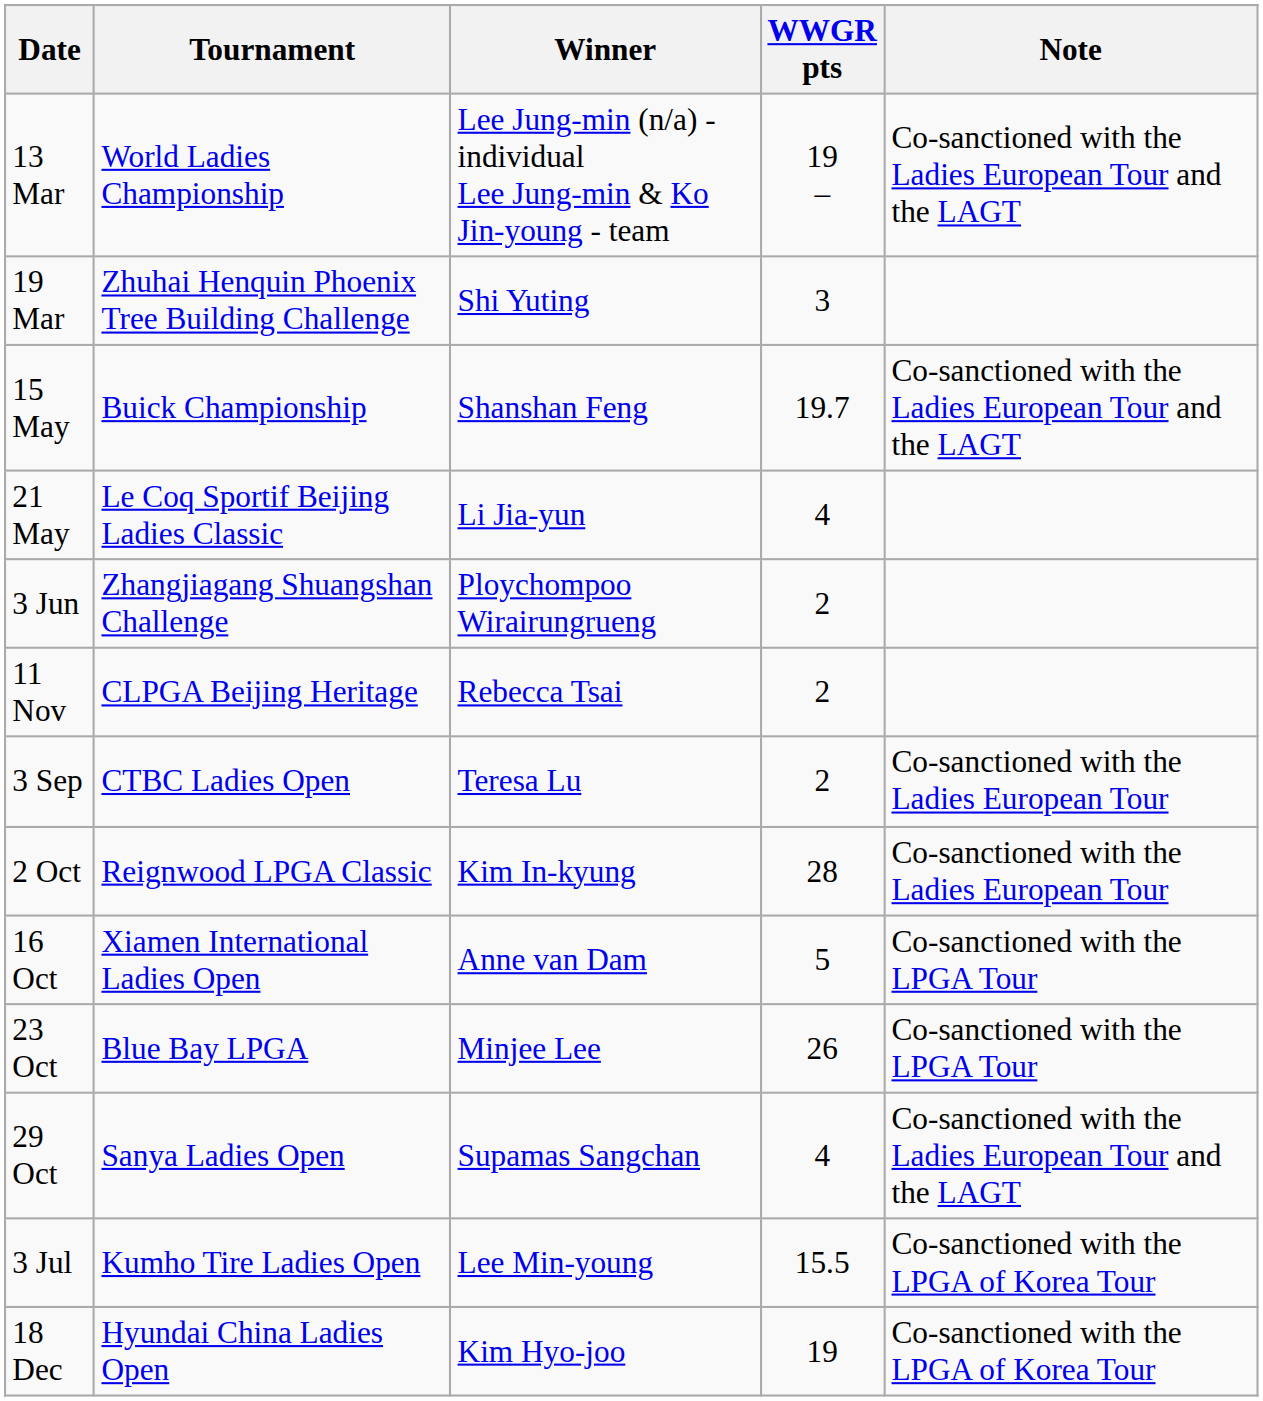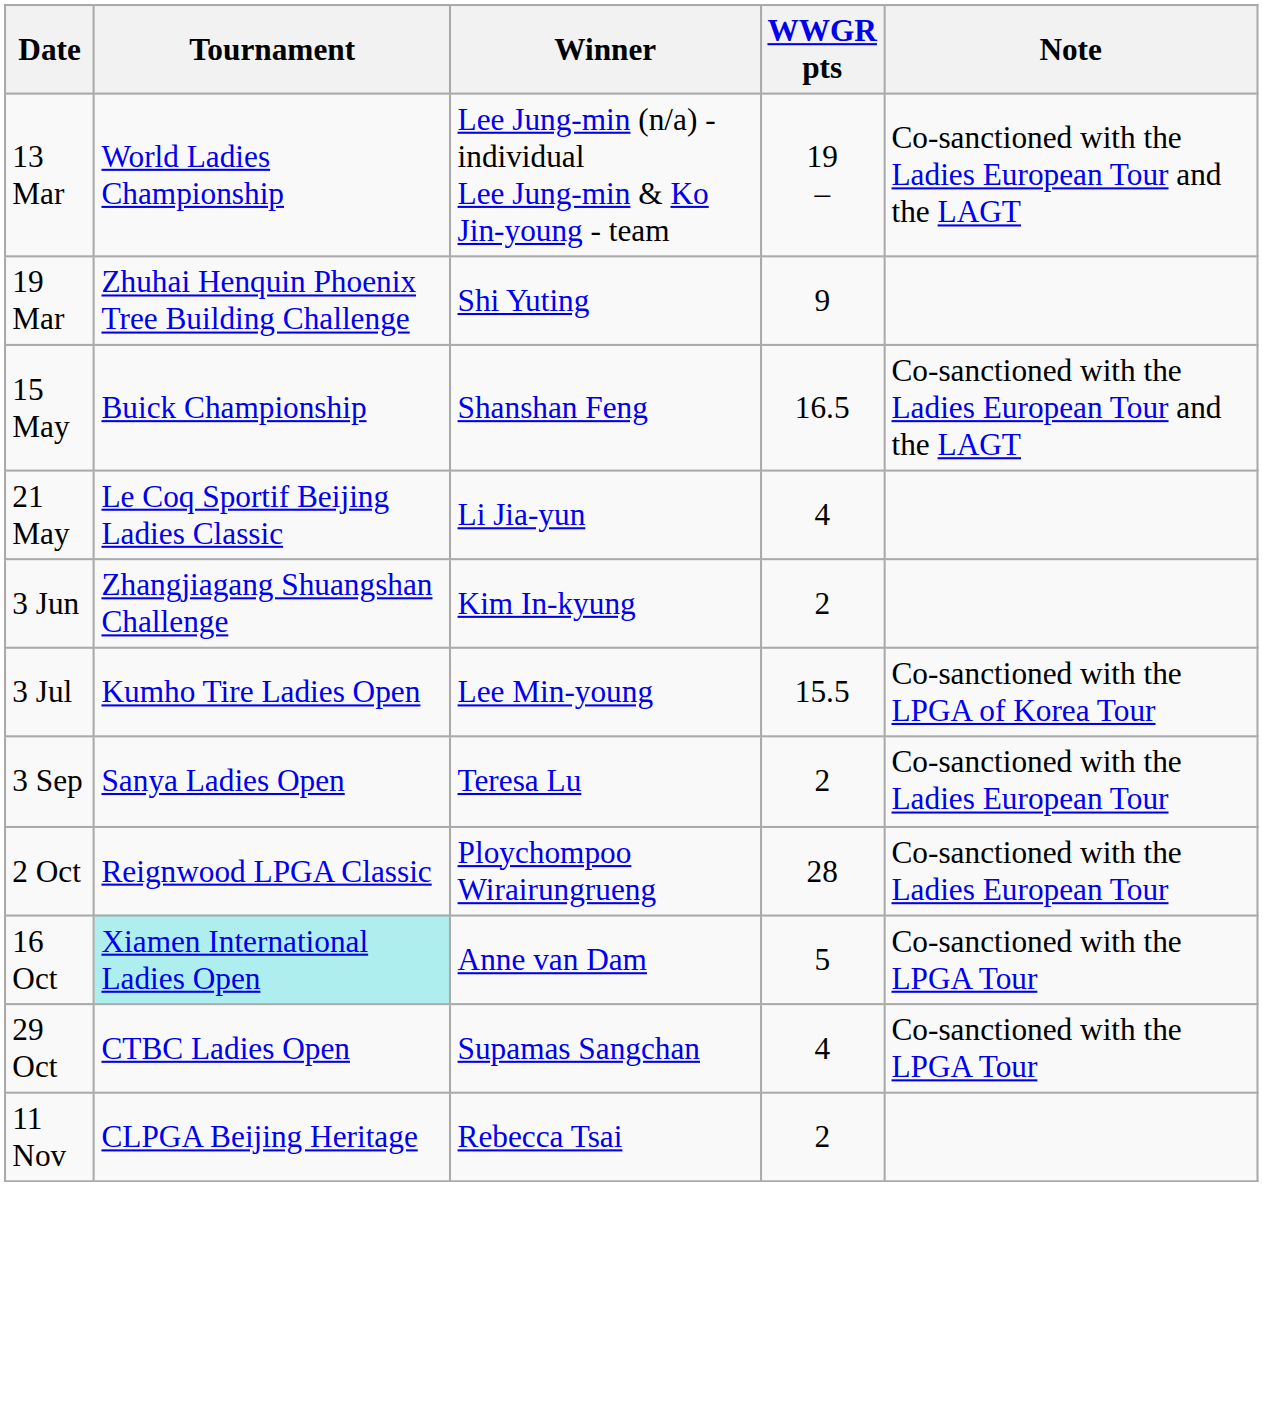19 Mar | WWGR pts: 3 -> 9
15 May | WWGR pts: 19.7 -> 16.5
3 Jun | Winner: Ploychompoo Wirairungrueng -> Kim In-kyung
rows swapped: 3 Jul <-> 11 Nov
3 Sep | Tournament: CTBC Ladies Open -> Sanya Ladies Open
2 Oct | Winner: Kim In-kyung -> Ploychompoo Wirairungrueng
16 Oct | Tournament: no background -> paleturquoise background
- row: 23 Oct | Blue Bay LPGA | Minjee Lee | 26 | Co-sanctioned with the LPGA Tour
29 Oct | Tournament: Sanya Ladies Open -> CTBC Ladies Open
29 Oct | Note: Co-sanctioned with the Ladies European Tour and the LAGT -> Co-sanctioned with the LPGA Tour
- row: 18 Dec | Hyundai China Ladies Open | Kim Hyo-joo | 19 | Co-sanctioned with the LPGA of Korea Tour
